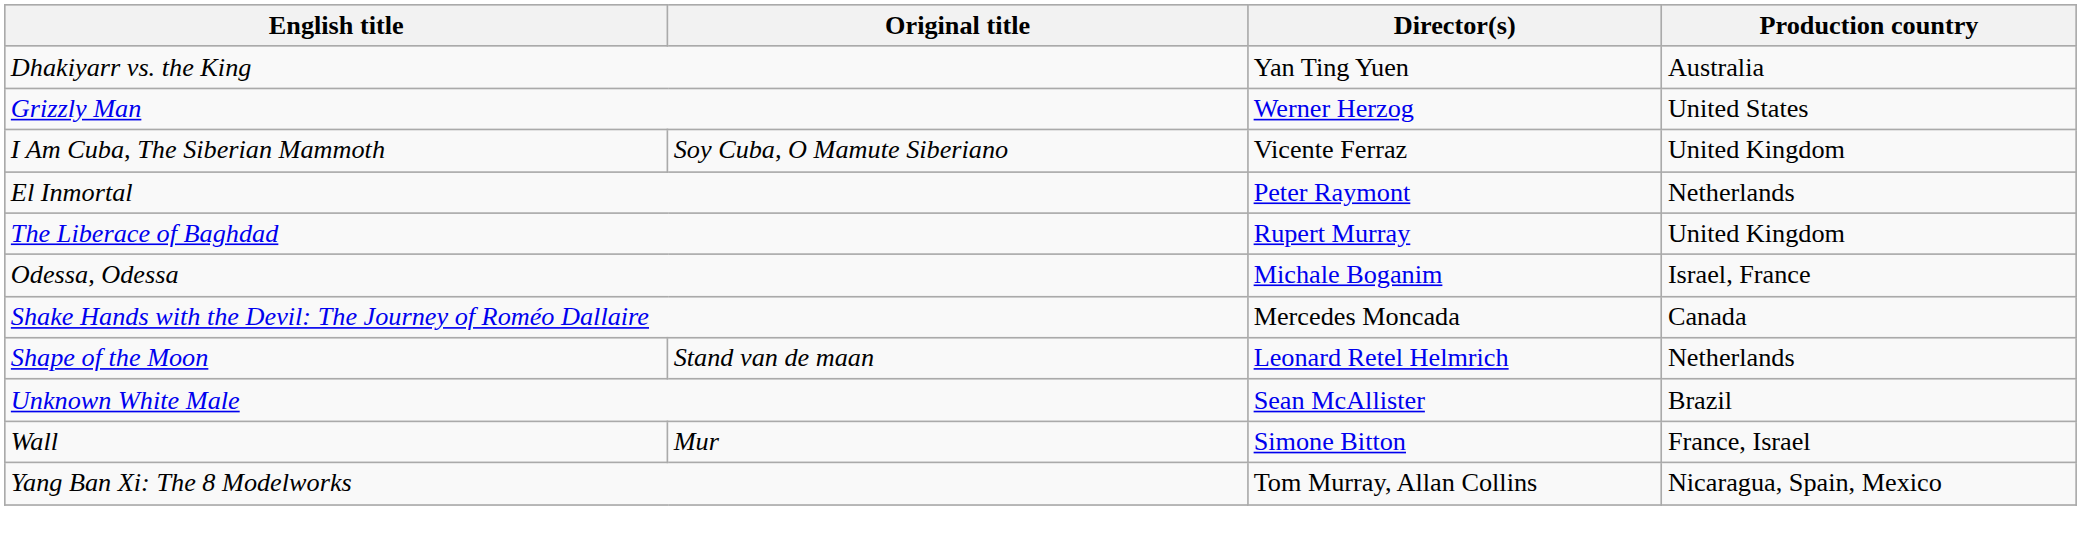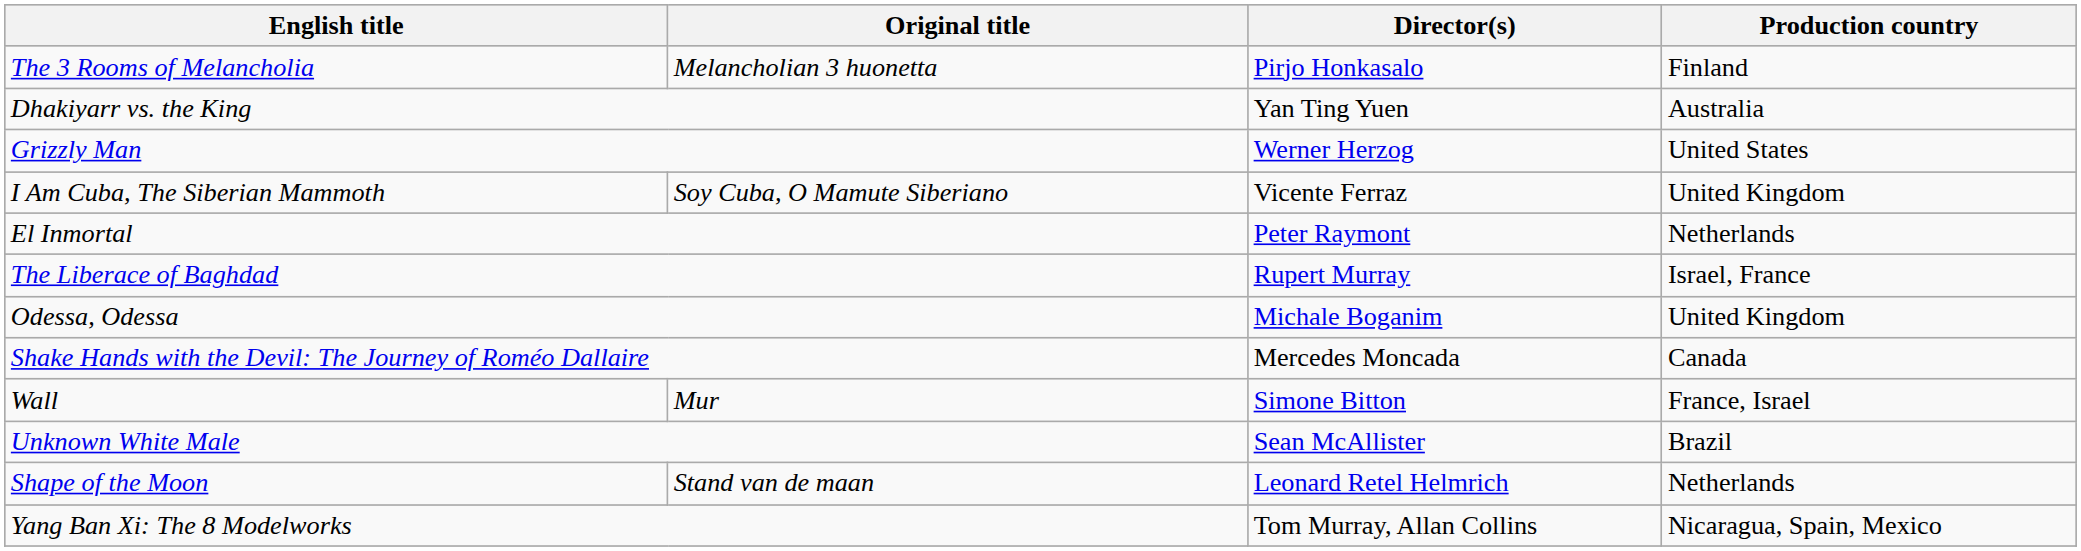+ row: The 3 Rooms of Melancholia | Melancholian 3 huonetta | Pirjo Honkasalo | Finland
The Liberace of Baghdad | Production country: United Kingdom -> Israel, France
Odessa, Odessa | Production country: Israel, France -> United Kingdom
rows swapped: Shape of the Moon <-> Wall
